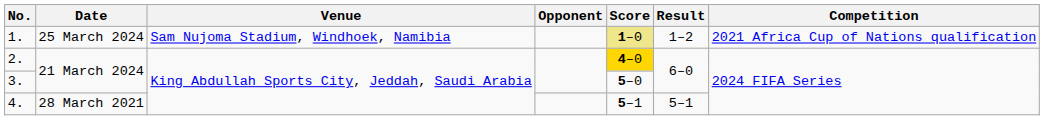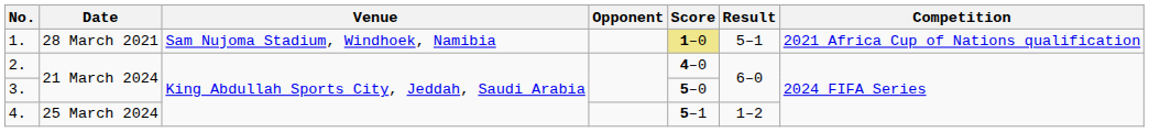1. | Date: 25 March 2024 -> 28 March 2021
1. | Result: 1–2 -> 5–1
2. | Score: gold background -> no background
4. | Date: 28 March 2021 -> 25 March 2024
4. | Result: 5–1 -> 1–2
